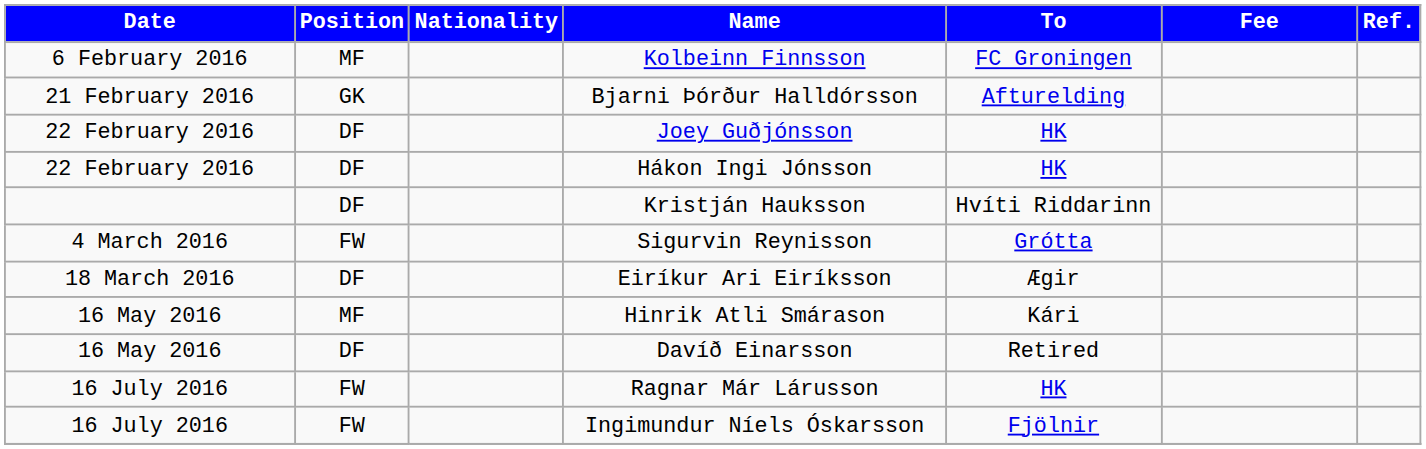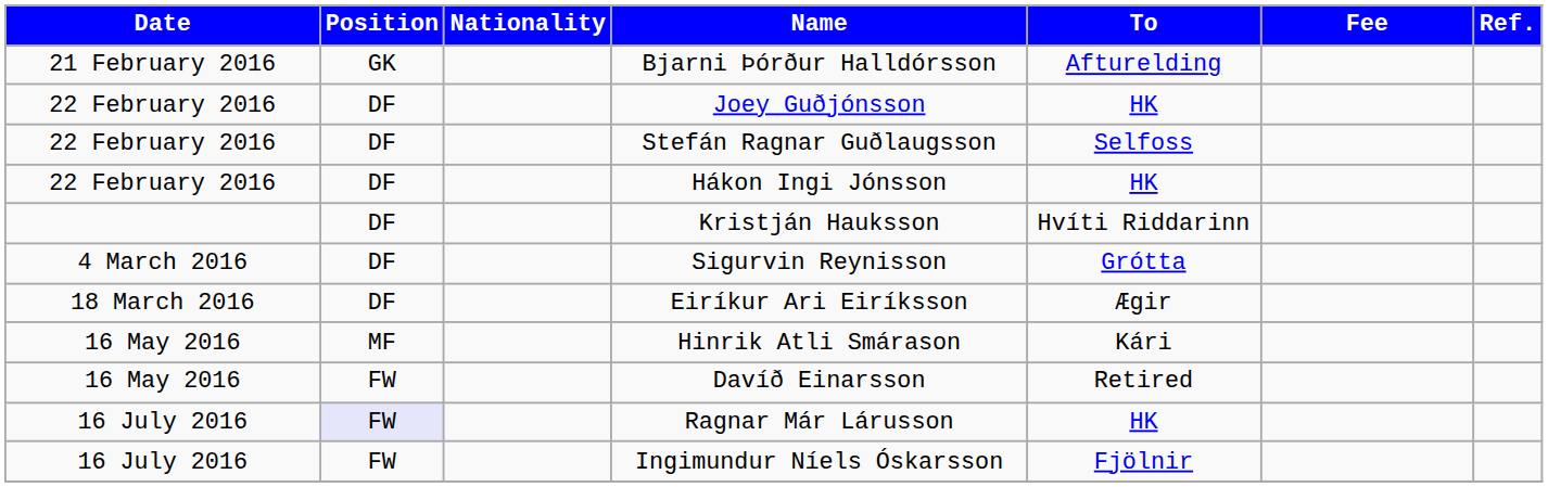- row: 6 February 2016 | MF | Kolbeinn Finnsson | FC Groningen
+ row: 22 February 2016 | DF | Stefán Ragnar Guðlaugsson | Selfoss
Sigurvin Reynisson | Position: FW -> DF
Davíð Einarsson | Position: DF -> FW
Ragnar Már Lárusson | Position: no background -> lavender background
